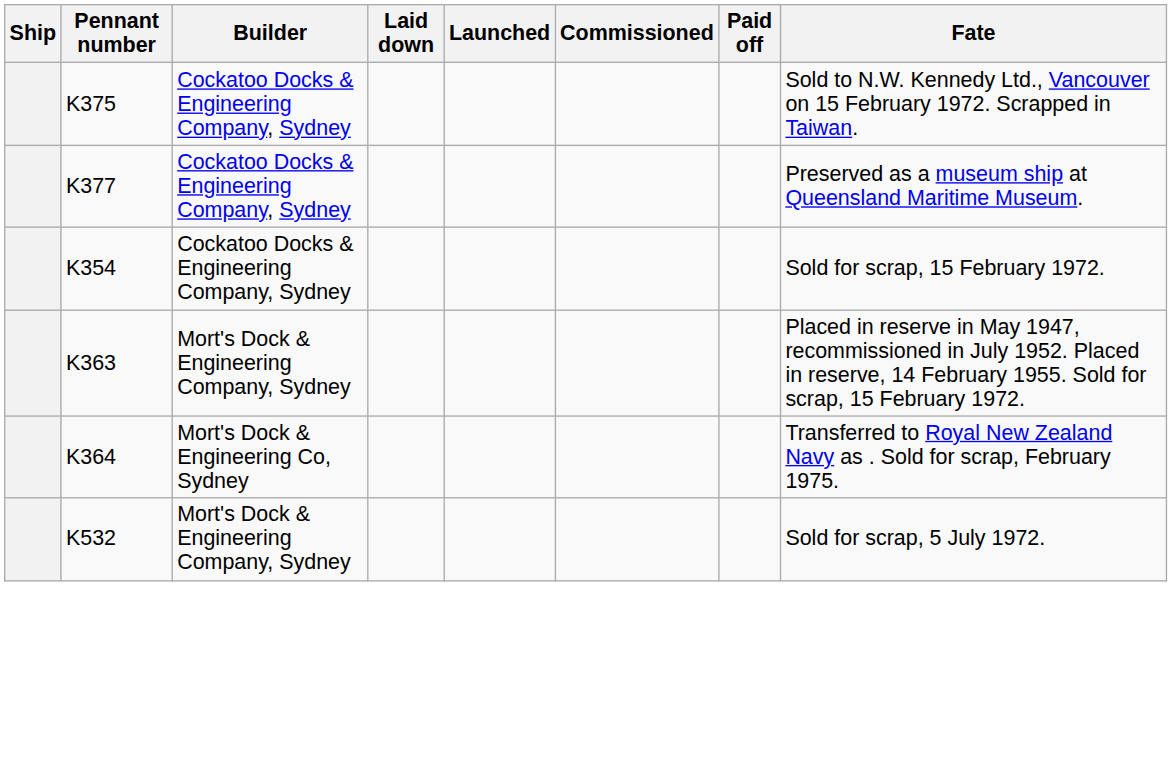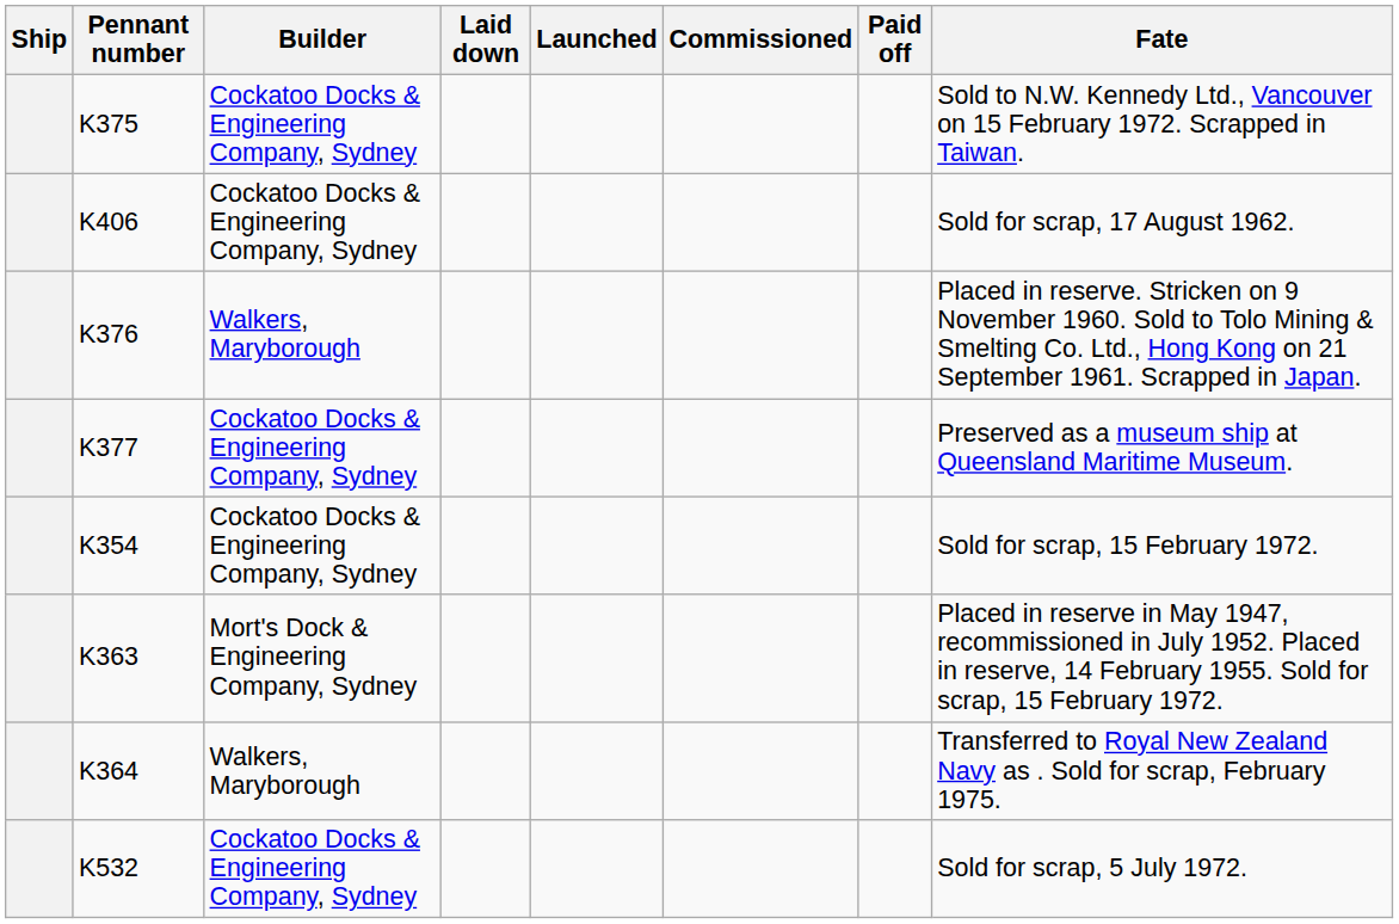+ row: K406 | Cockatoo Docks & Engineering Company, Sydney | Sold for scrap, 17 August 1962.
+ row: K376 | Walkers, Maryborough | Placed in reserve. Stricken on 9 November 1960. Sold to Tolo Mining & Smelting Co. Ltd., Hong Kong on 21 September 1961. Scrapped in Japan.
K364 | Builder: Mort's Dock & Engineering Co, Sydney -> Walkers, Maryborough
K532 | Builder: Mort's Dock & Engineering Company, Sydney -> Cockatoo Docks & Engineering Company, Sydney
